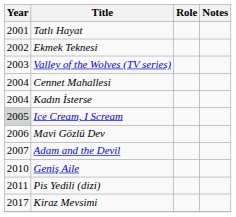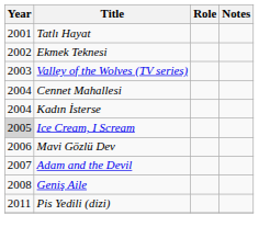Geniş Aile | Year: 2010 -> 2008
- row: 2017 | Kiraz Mevsimi
